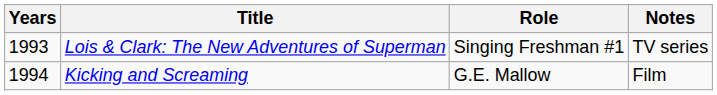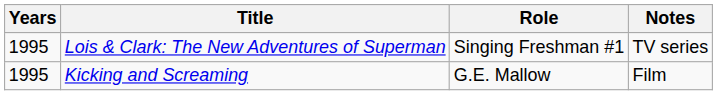Lois & Clark: The New Adventures of Superman | Years: 1993 -> 1995
Kicking and Screaming | Years: 1994 -> 1995
